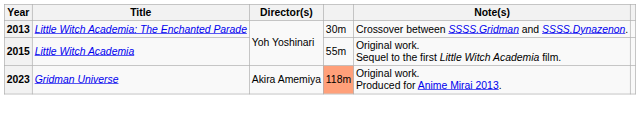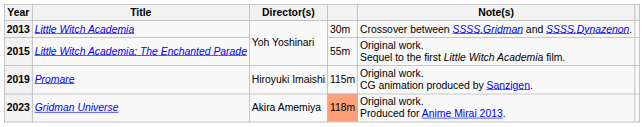2013 | Title: Little Witch Academia: The Enchanted Parade -> Little Witch Academia
2015 | Title: Little Witch Academia -> Little Witch Academia: The Enchanted Parade
+ row: 2019 | Promare | Hiroyuki Imaishi | 115m | Original work. CG animation produced by Sanzigen.
